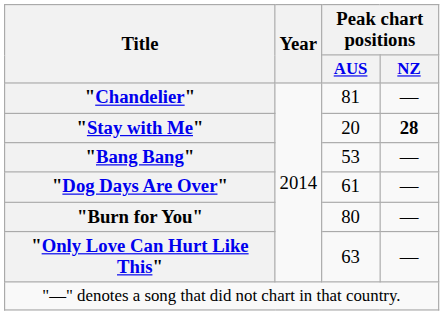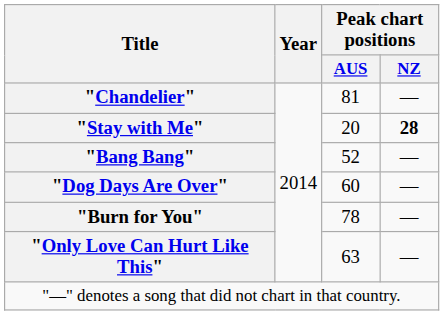"Bang Bang" | Peak chart positions / AUS: 53 -> 52
"Dog Days Are Over" | Peak chart positions / AUS: 61 -> 60
"Burn for You" | Peak chart positions / AUS: 80 -> 78
